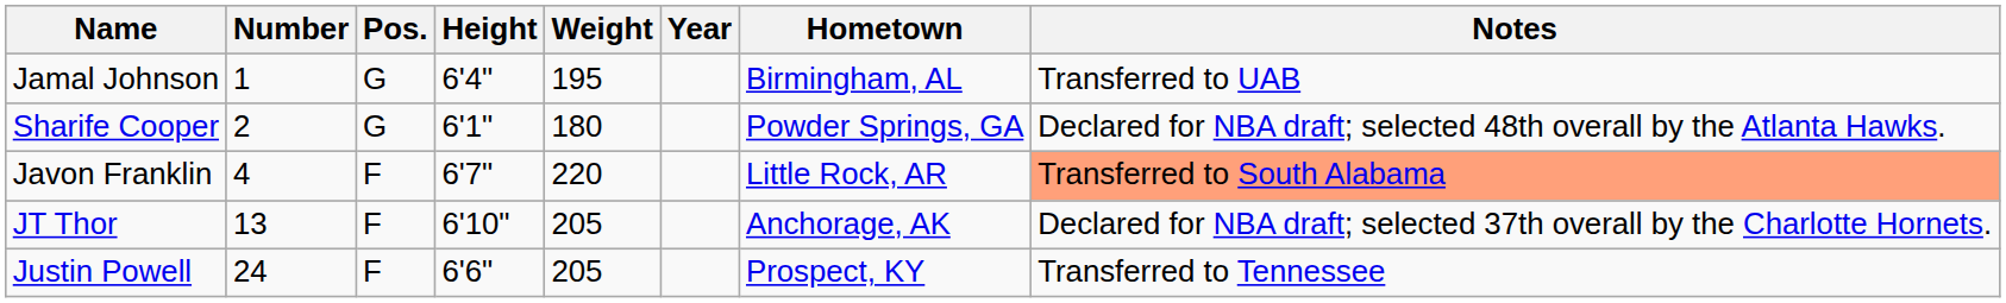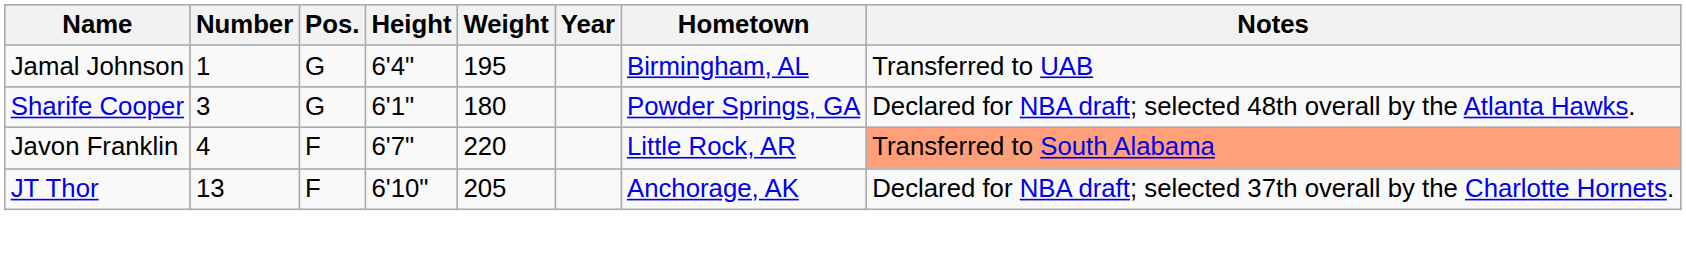Sharife Cooper | Number: 2 -> 3
- row: Justin Powell | 24 | F | 6'6" | 205 | Prospect, KY | Transferred to Tennessee
